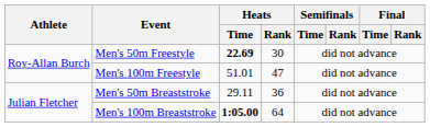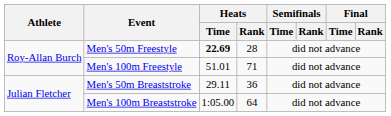Men's 50m Freestyle | Heats / Rank: 30 -> 28
Men's 100m Freestyle | Heats / Rank: 47 -> 71
Men's 100m Breaststroke | Heats / Time: bold -> normal
